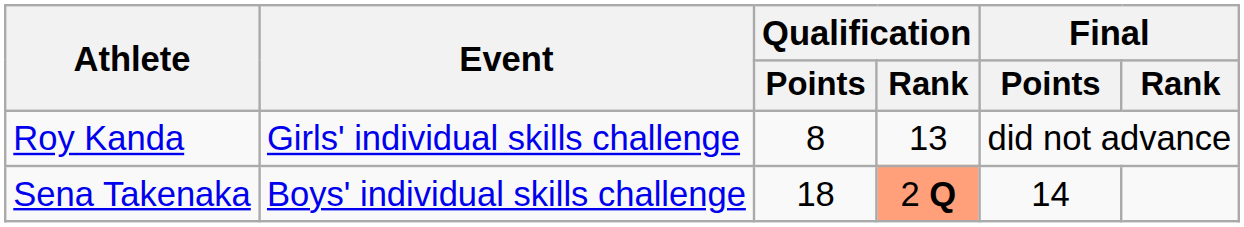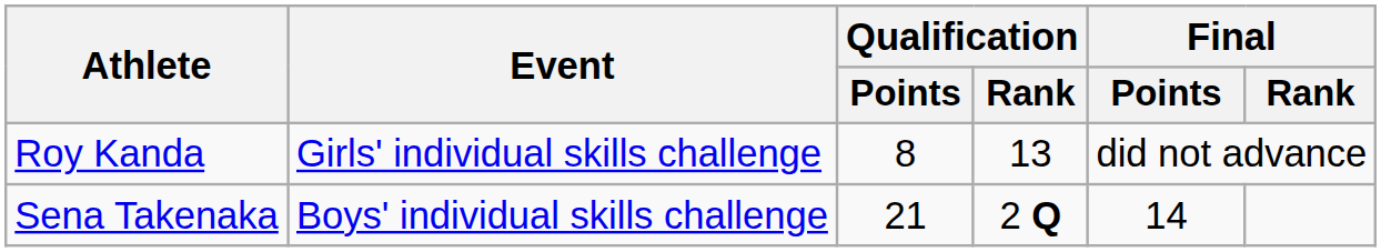Sena Takenaka | Qualification / Points: 18 -> 21
Sena Takenaka | Qualification / Rank: lightsalmon background -> no background
